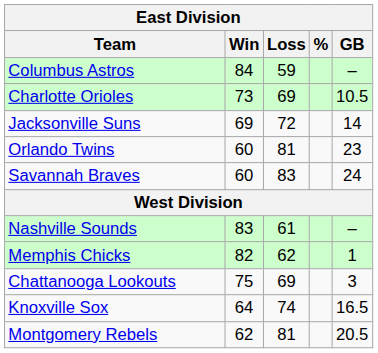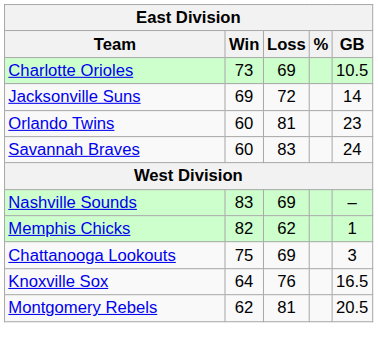- row: Columbus Astros | 84 | 59 | –
Nashville Sounds | Loss: 61 -> 69
Knoxville Sox | Loss: 74 -> 76
